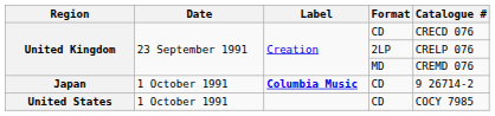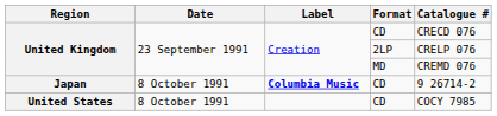Japan | Date: 1 October 1991 -> 8 October 1991
United States | Date: 1 October 1991 -> 8 October 1991
